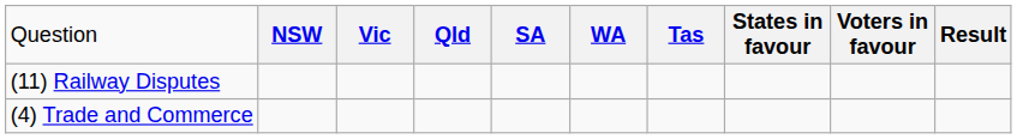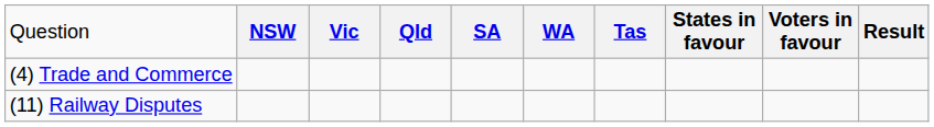rows swapped: (4) Trade and Commerce <-> (11) Railway Disputes
